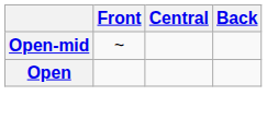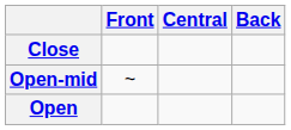+ row: Close
